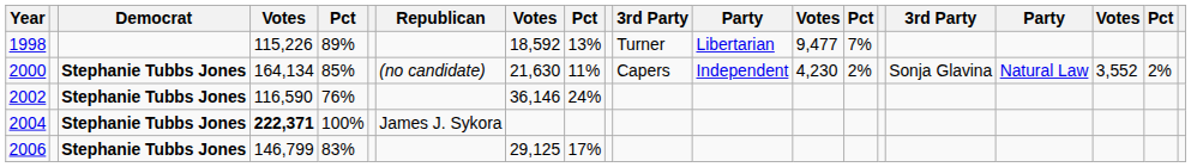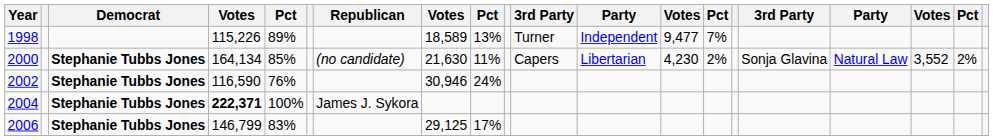1998 | column 8: 18,592 -> 18,589
1998 | column 12: Libertarian -> Independent
2000 | column 12: Independent -> Libertarian
2002 | column 8: 36,146 -> 30,946
